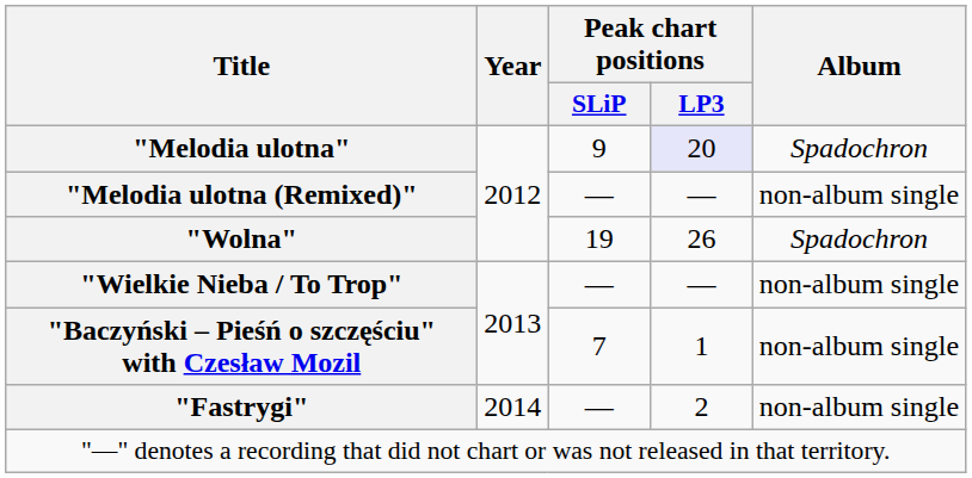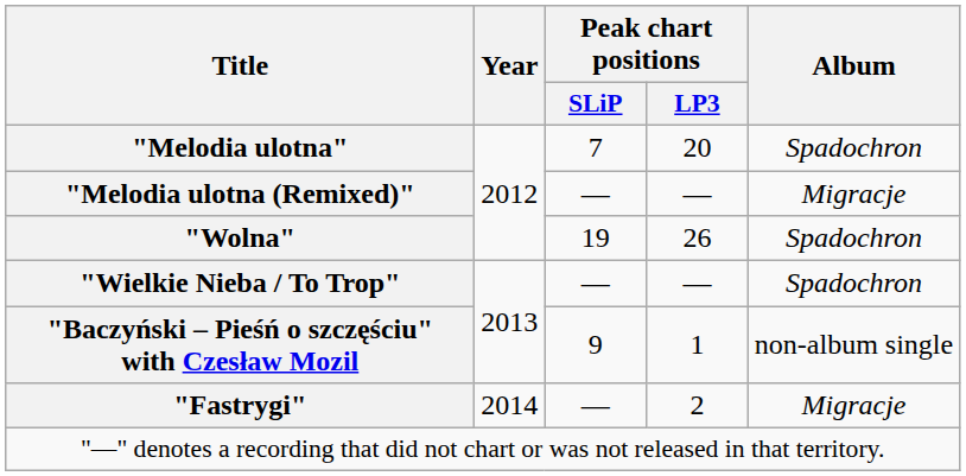"Melodia ulotna" | Peak chart positions / SLiP: 9 -> 7
"Melodia ulotna" | Peak chart positions / LP3: lavender background -> no background
"Melodia ulotna (Remixed)" | Album: non-album single -> Migracje
"Wielkie Nieba / To Trop" | Album: non-album single -> Spadochron
"Baczyński – Pieśń o szczęściu" with Czesław Mozil | Peak chart positions / SLiP: 7 -> 9
"Fastrygi" | Album: non-album single -> Migracje
